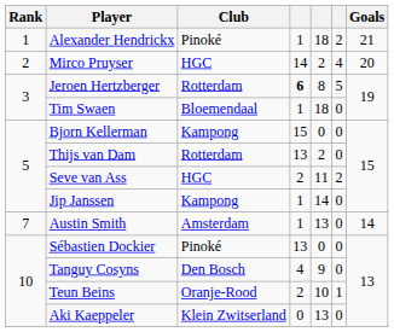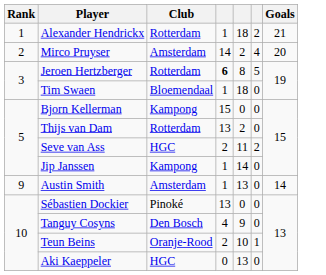Alexander Hendrickx | Club: Pinoké -> Rotterdam
Mirco Pruyser | Club: HGC -> Amsterdam
Austin Smith | Rank: 7 -> 9
Aki Kaeppeler | Club: Klein Zwitserland -> HGC
